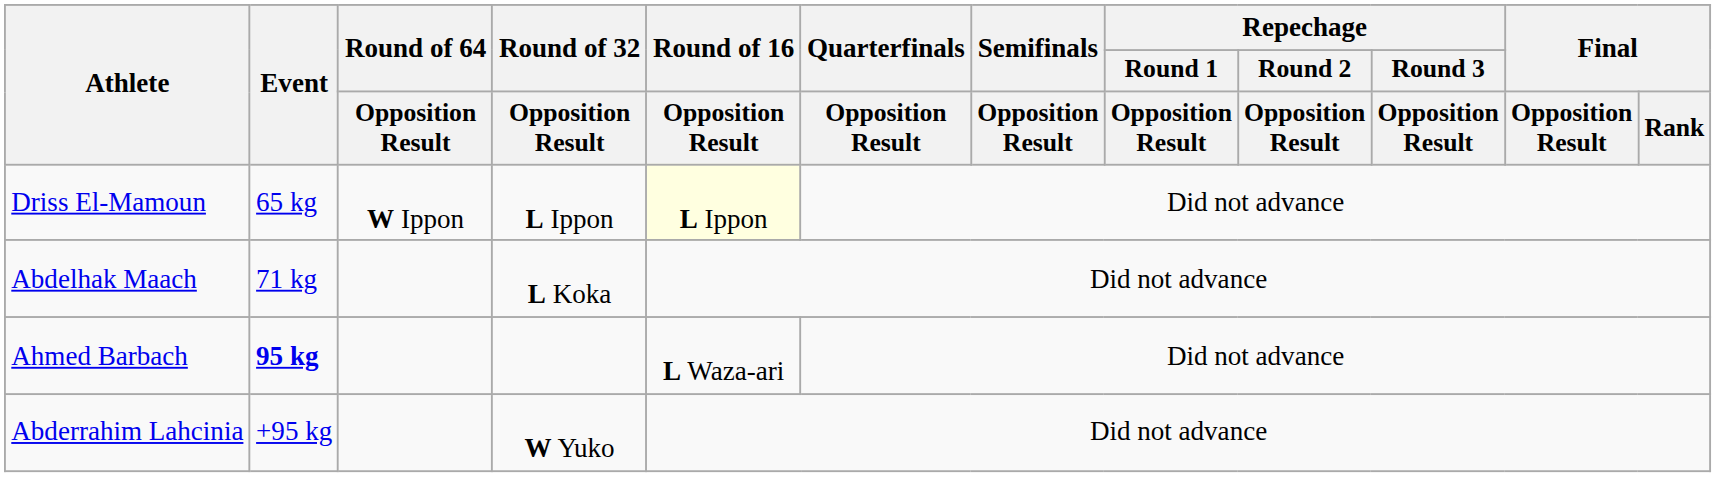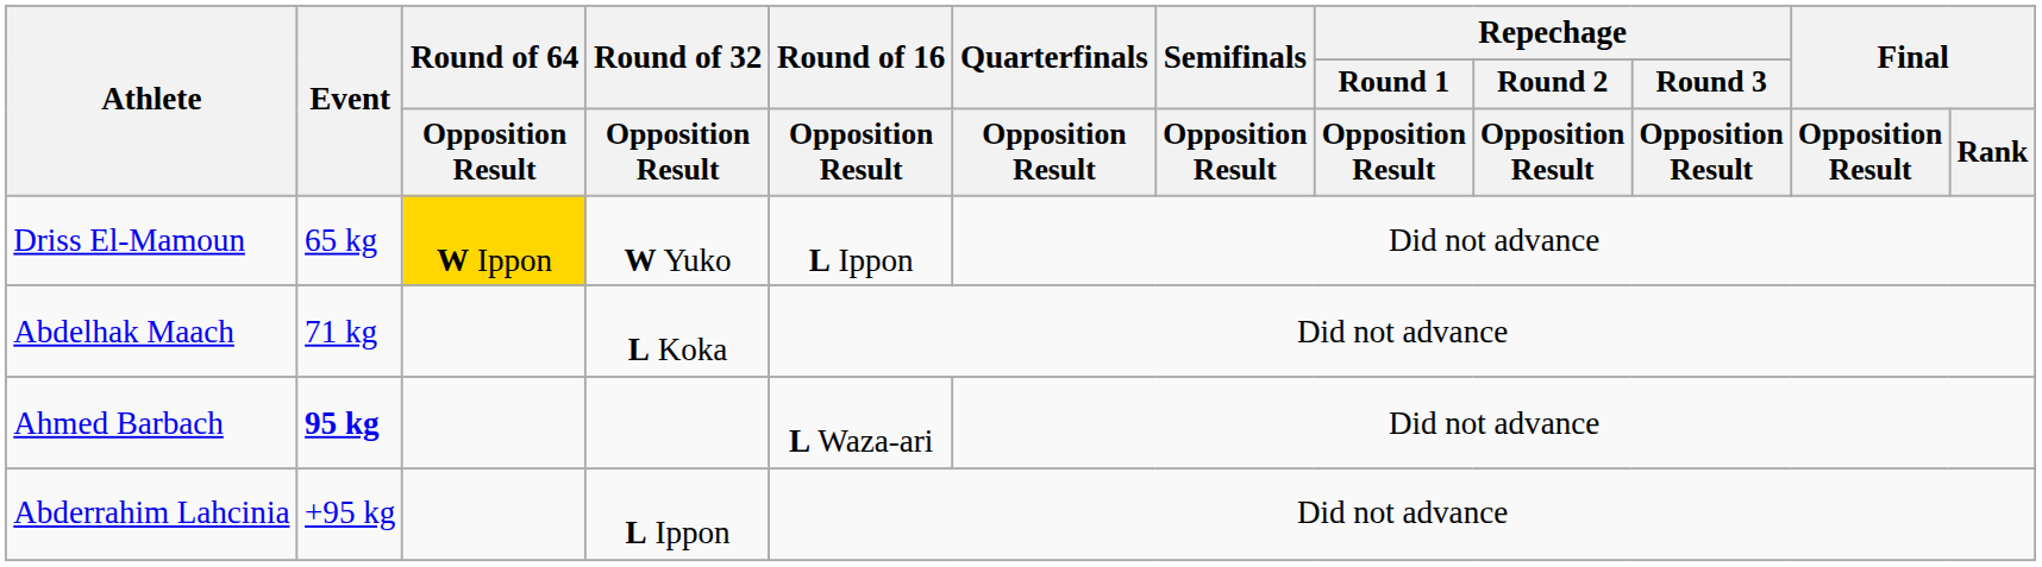Driss El-Mamoun | Round of 64 / Opposition Result: no background -> gold background
Driss El-Mamoun | Round of 32 / Opposition Result: L Ippon -> W Yuko
Driss El-Mamoun | Round of 16 / Opposition Result: lightyellow background -> no background
Abderrahim Lahcinia | Round of 32 / Opposition Result: W Yuko -> L Ippon
